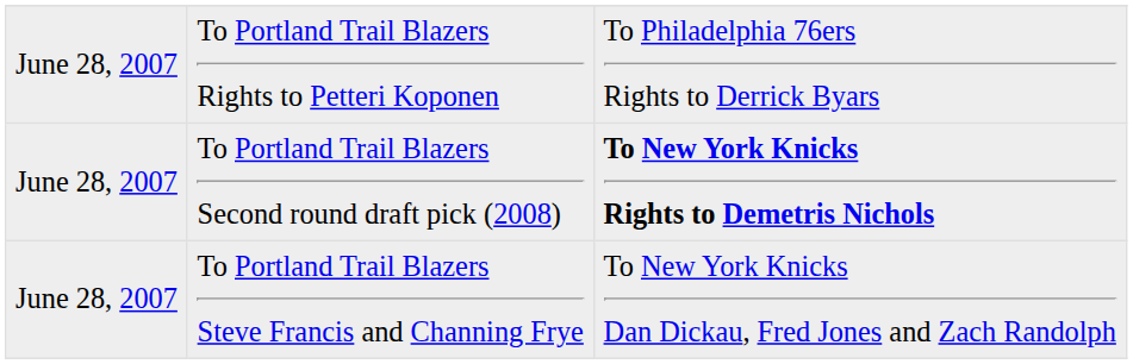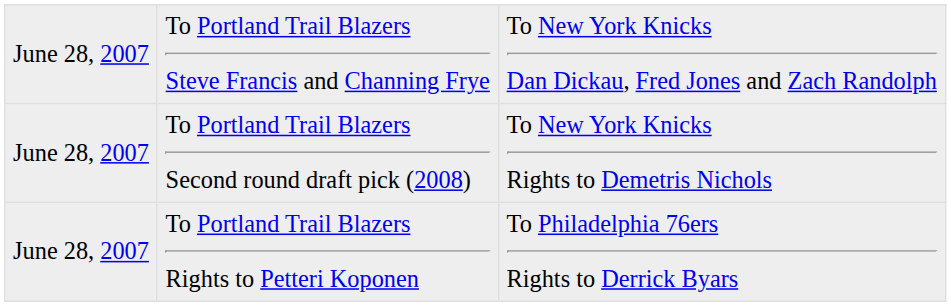rows swapped: To Portland Trail Blazers Steve Francis and Channing Frye <-> To Portland Trail Blazers Rights to Petteri Koponen
To Portland Trail Blazers Second round draft pick (2008) | column 3: bold -> normal
